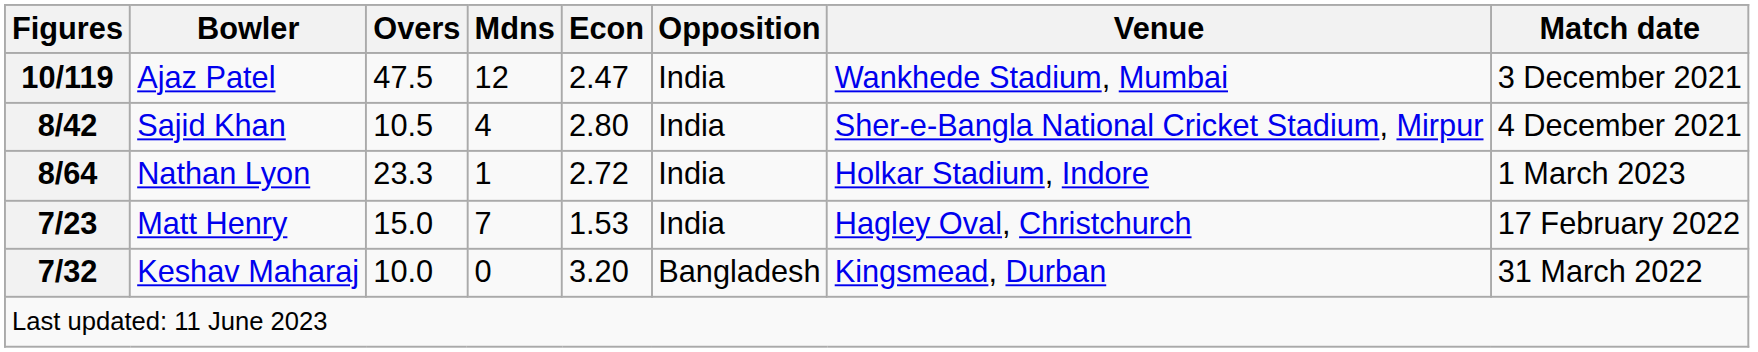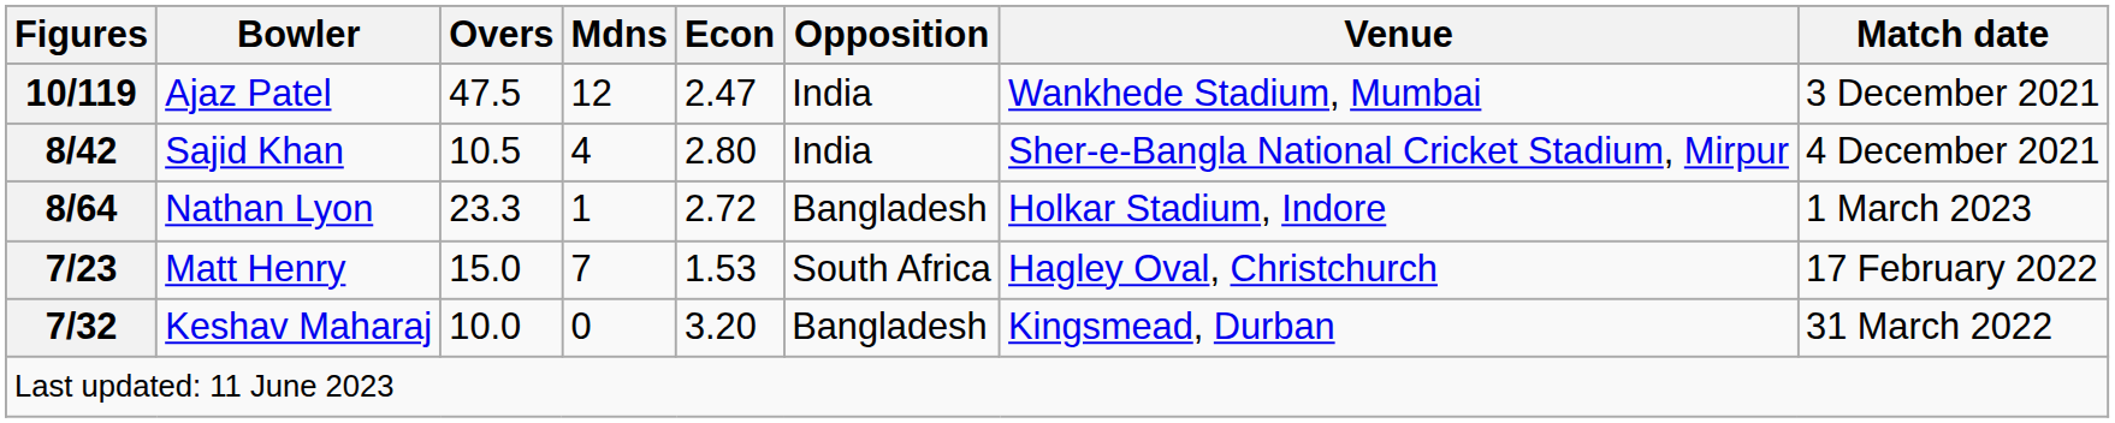Nathan Lyon | Opposition: India -> Bangladesh
Matt Henry | Opposition: India -> South Africa
